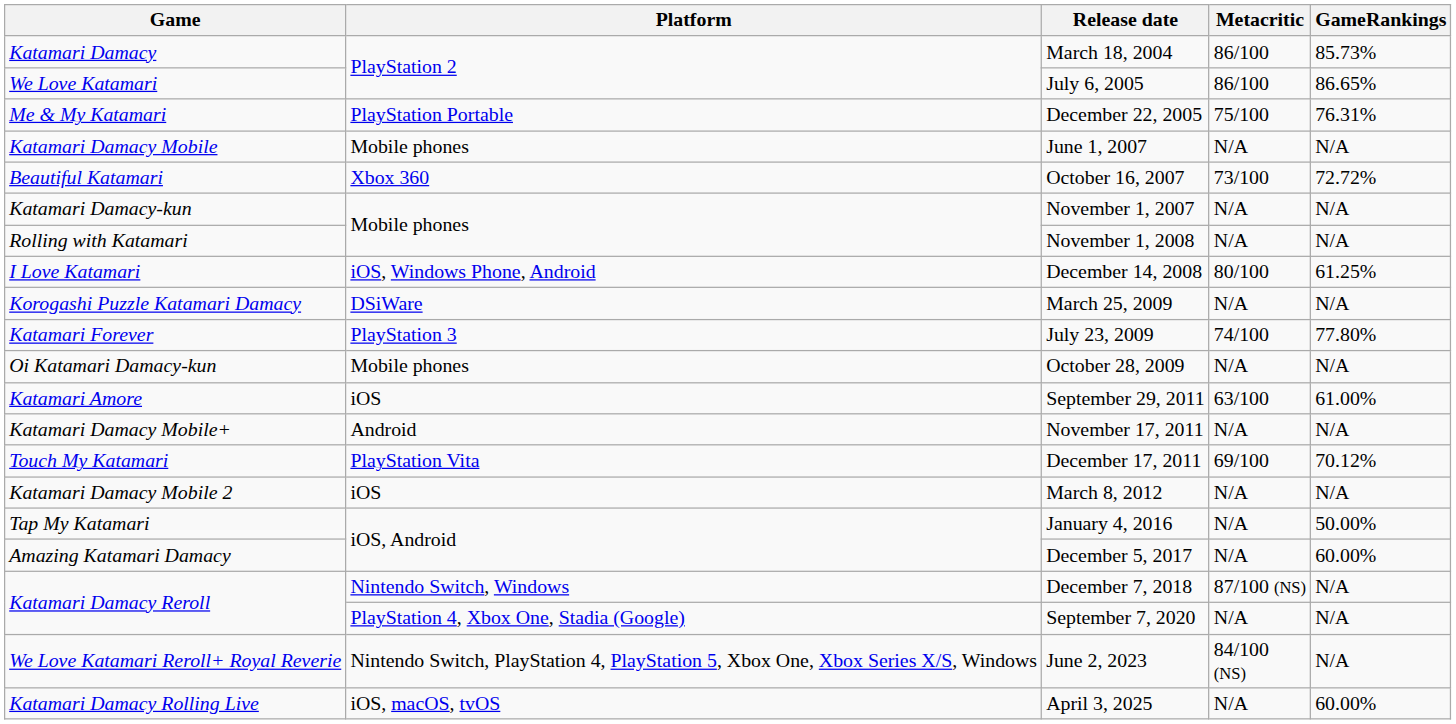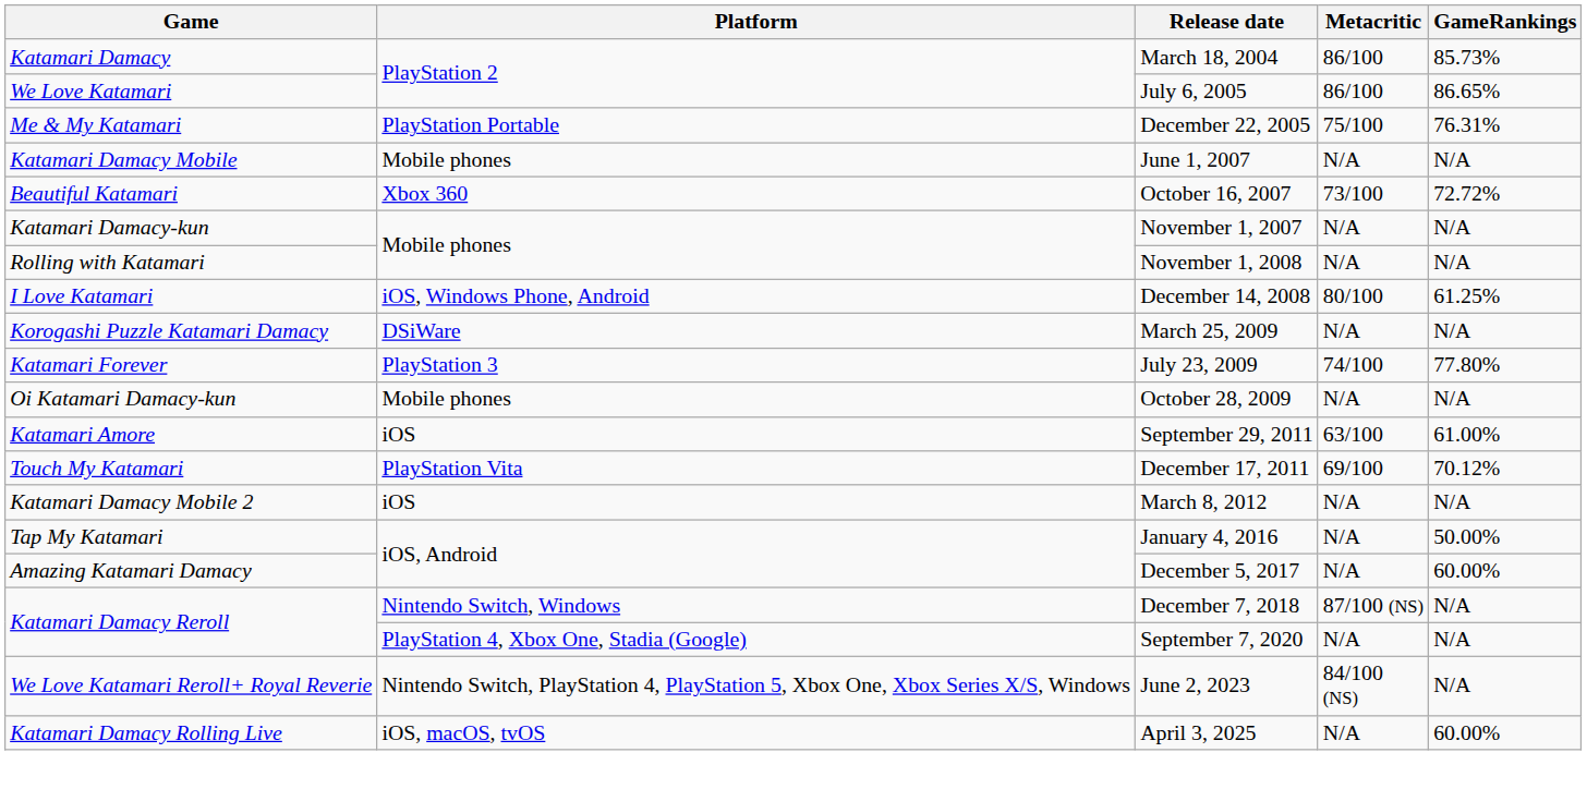- row: Katamari Damacy Mobile+ | Android | November 17, 2011 | N/A | N/A
